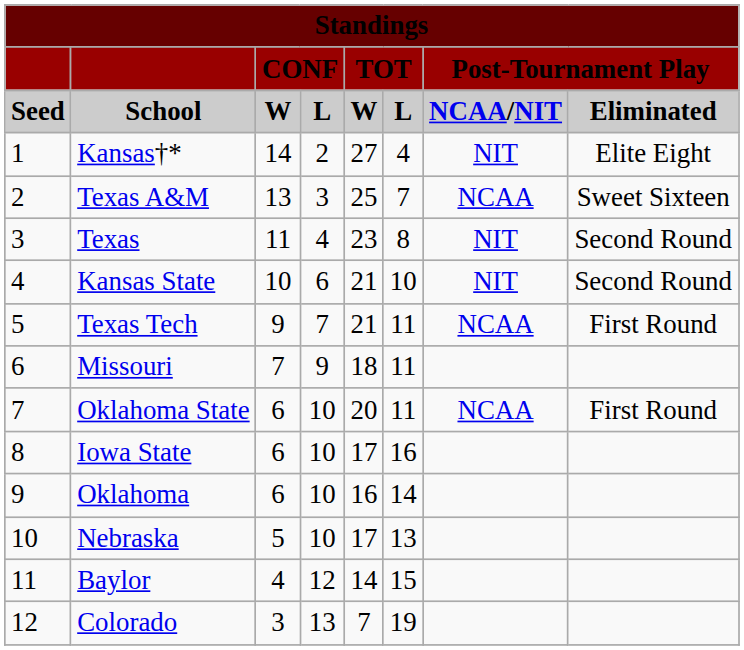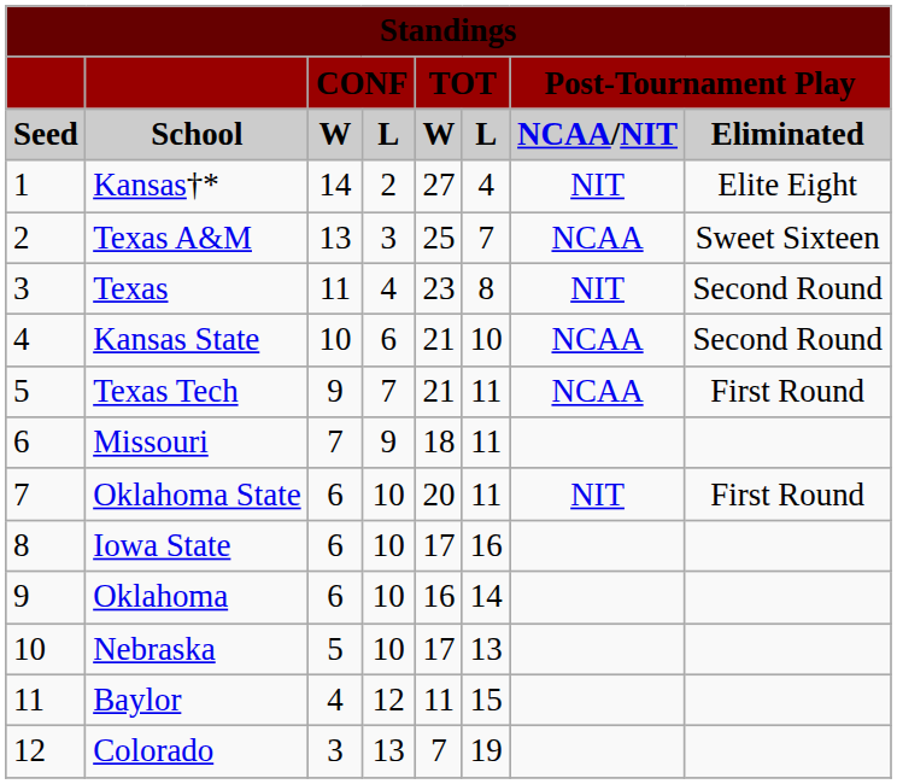Kansas State | column 7: NIT -> NCAA
Oklahoma State | column 7: NCAA -> NIT
Baylor | column 5: 14 -> 11
